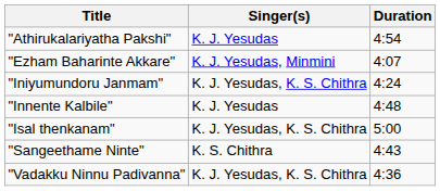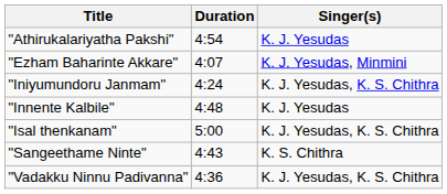columns swapped: Singer(s) <-> Duration
